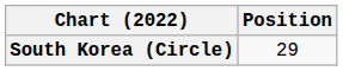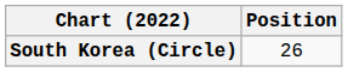South Korea (Circle) | Position: 29 -> 26
